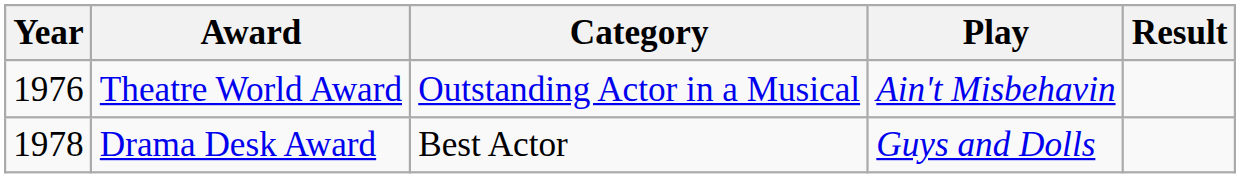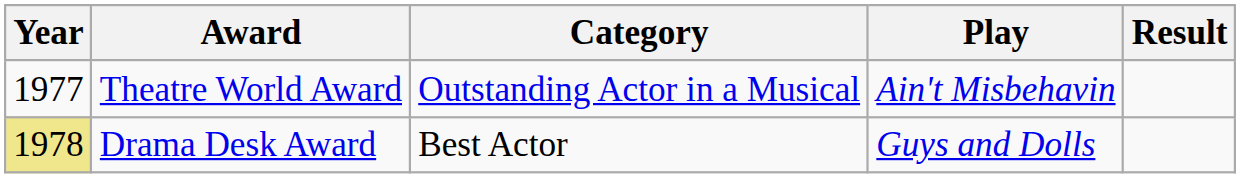Theatre World Award | Year: 1976 -> 1977
Drama Desk Award | Year: no background -> khaki background
